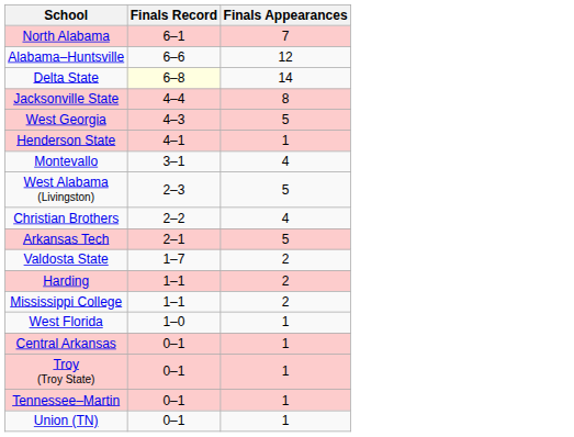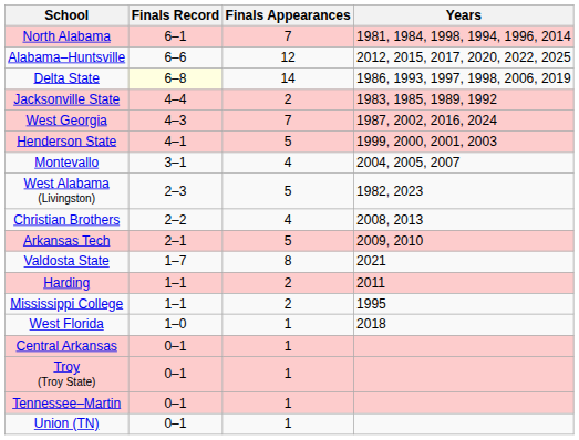+ column: Years | 1981, 1984, 1998, 1994, 1996, 2014 | 2012, 2015, 2017, 2020, 2022, 2025 | 1986, 1993, 1997, 1998, 2006, 2019 | 1983, 1985, 1989, 1992 | 1987, 2002, 2016, 2024 | 1999, 2000, 2001, 2003 | 2004, 2005, 2007 | 1982, 2023 | 2008, 2013 | 2009, 2010 | 2021 | 2011 | 1995 | 2018
Jacksonville State | Finals Appearances: 8 -> 2
West Georgia | Finals Appearances: 5 -> 7
Henderson State | Finals Appearances: 1 -> 5
Valdosta State | Finals Appearances: 2 -> 8
